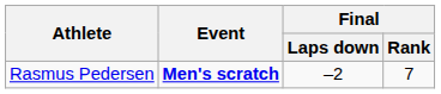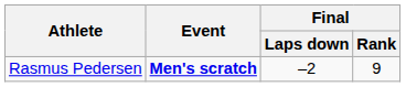Rasmus Pedersen | Final / Rank: 7 -> 9
